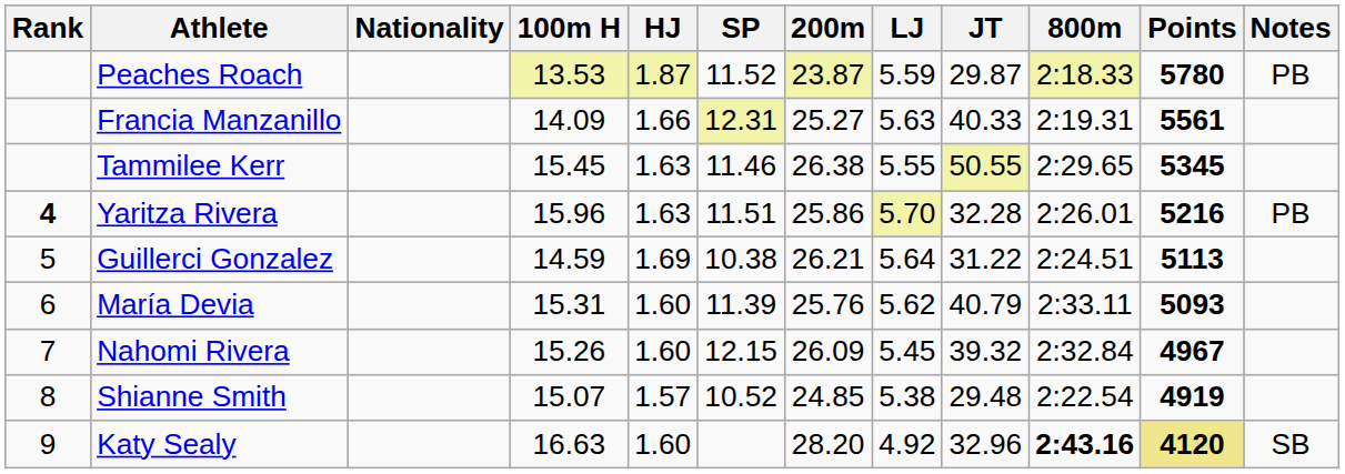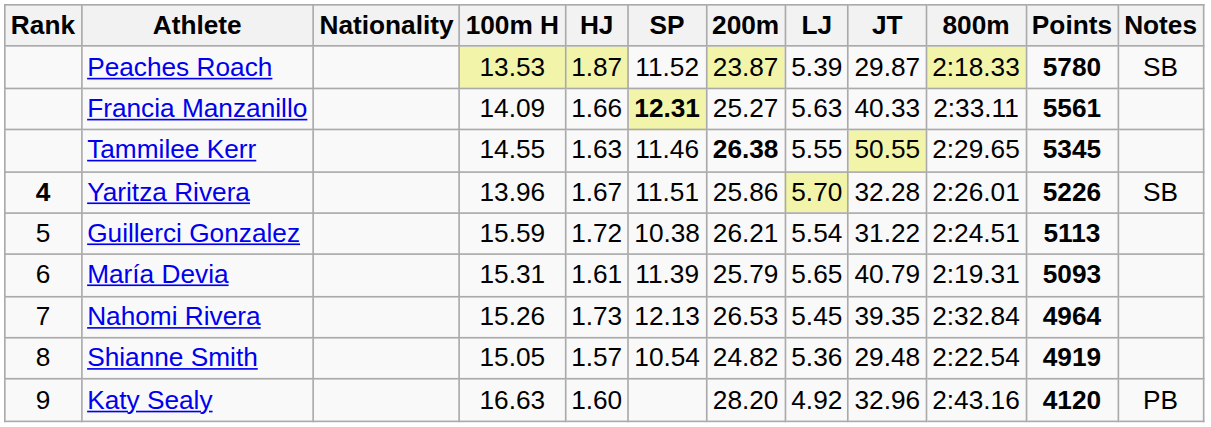Peaches Roach | LJ: 5.59 -> 5.39
Peaches Roach | Notes: PB -> SB
Francia Manzanillo | SP: normal -> bold
Francia Manzanillo | 800m: 2:19.31 -> 2:33.11
Tammilee Kerr | 100m H: 15.45 -> 14.55
Tammilee Kerr | 200m: normal -> bold
Yaritza Rivera | 100m H: 15.96 -> 13.96
Yaritza Rivera | HJ: 1.63 -> 1.67
Yaritza Rivera | Points: 5216 -> 5226
Yaritza Rivera | Notes: PB -> SB
Guillerci Gonzalez | 100m H: 14.59 -> 15.59
Guillerci Gonzalez | HJ: 1.69 -> 1.72
Guillerci Gonzalez | LJ: 5.64 -> 5.54
María Devia | HJ: 1.60 -> 1.61
María Devia | 200m: 25.76 -> 25.79
María Devia | LJ: 5.62 -> 5.65
María Devia | 800m: 2:33.11 -> 2:19.31
Nahomi Rivera | HJ: 1.60 -> 1.73
Nahomi Rivera | SP: 12.15 -> 12.13
Nahomi Rivera | 200m: 26.09 -> 26.53
Nahomi Rivera | JT: 39.32 -> 39.35
Nahomi Rivera | Points: 4967 -> 4964
Shianne Smith | 100m H: 15.07 -> 15.05
Shianne Smith | SP: 10.52 -> 10.54
Shianne Smith | 200m: 24.85 -> 24.82
Shianne Smith | LJ: 5.38 -> 5.36
Katy Sealy | 800m: bold -> normal
Katy Sealy | Points: khaki background -> no background
Katy Sealy | Notes: SB -> PB
